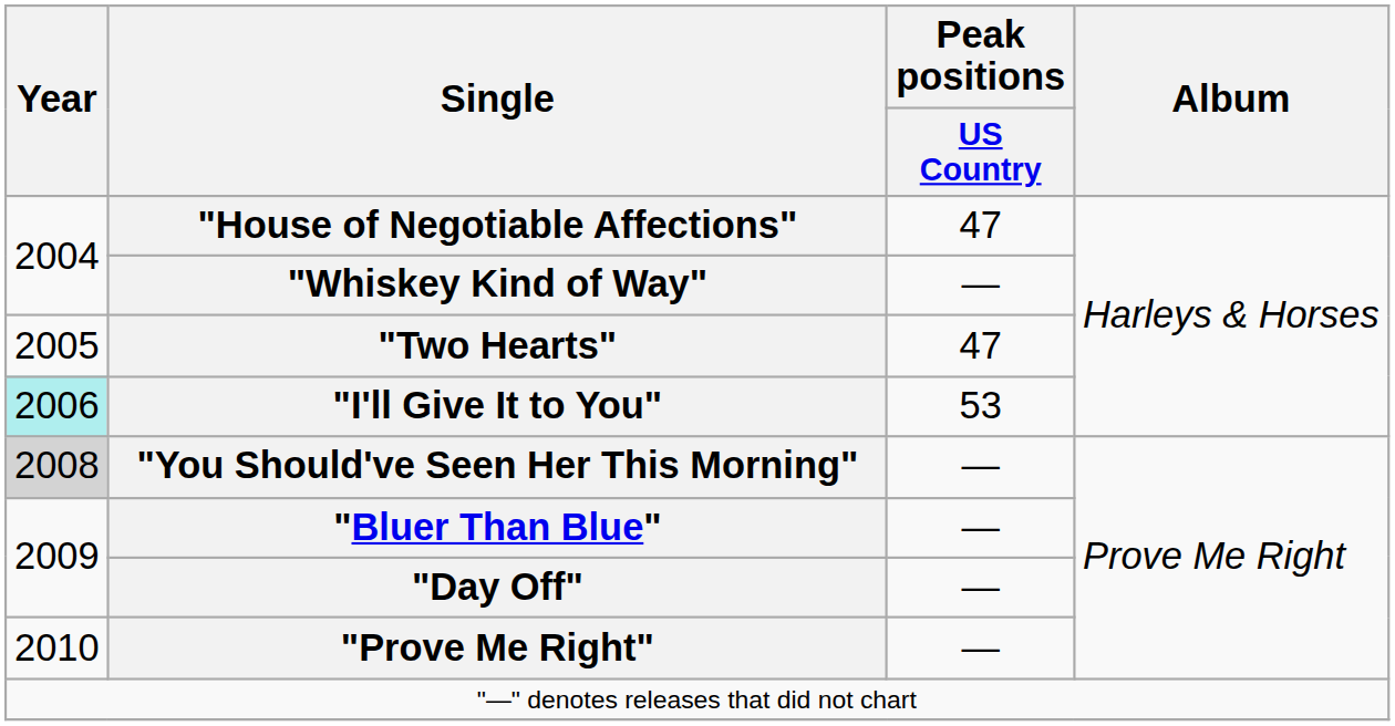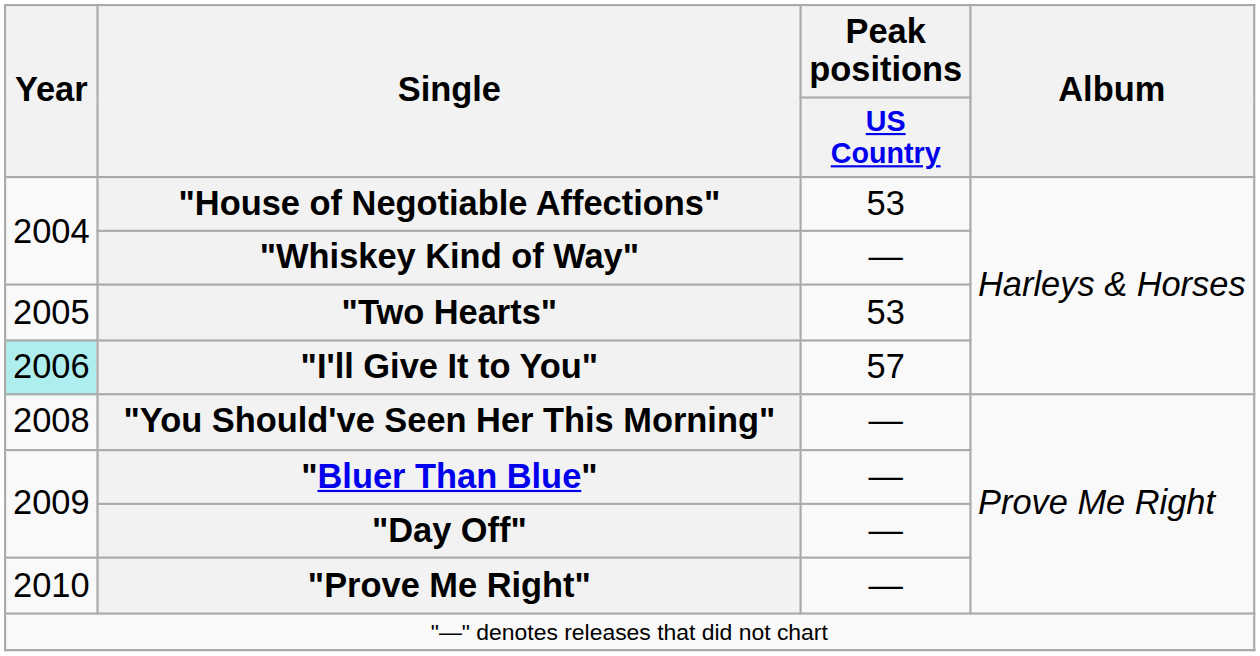"House of Negotiable Affections" | Peak positions / US Country: 47 -> 53
"Two Hearts" | Peak positions / US Country: 47 -> 53
"I'll Give It to You" | Peak positions / US Country: 53 -> 57
"You Should've Seen Her This Morning" | Year: lightgrey background -> no background
